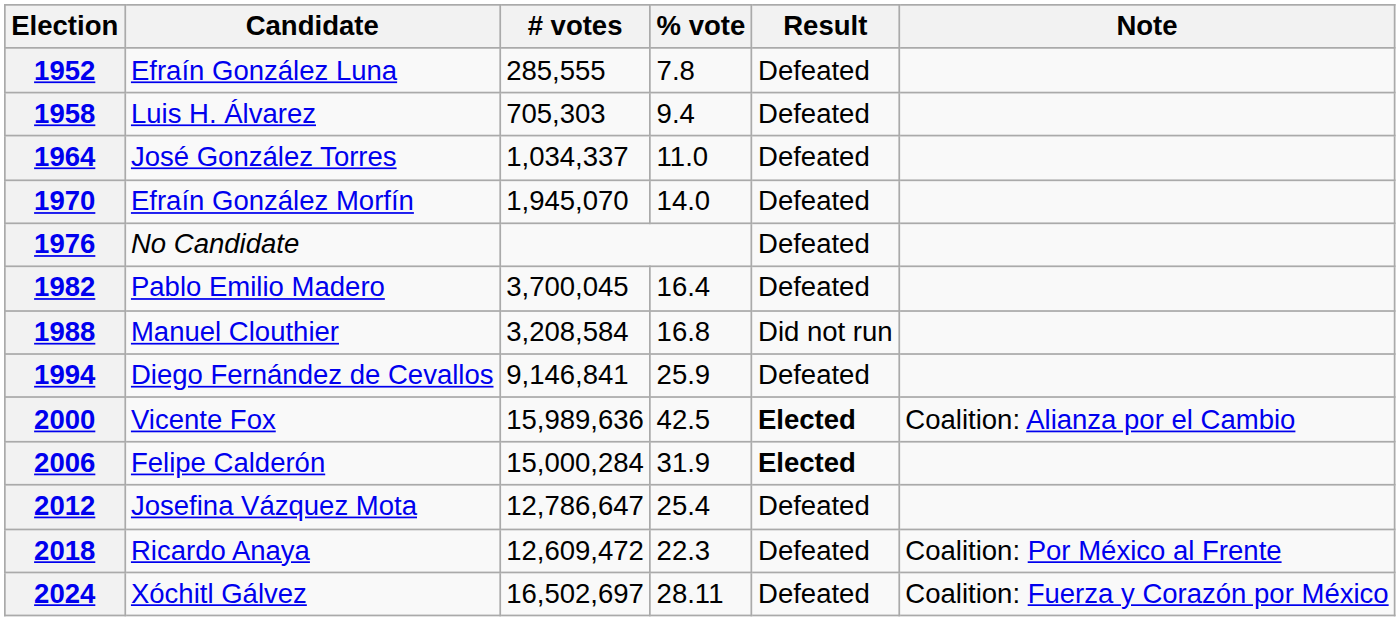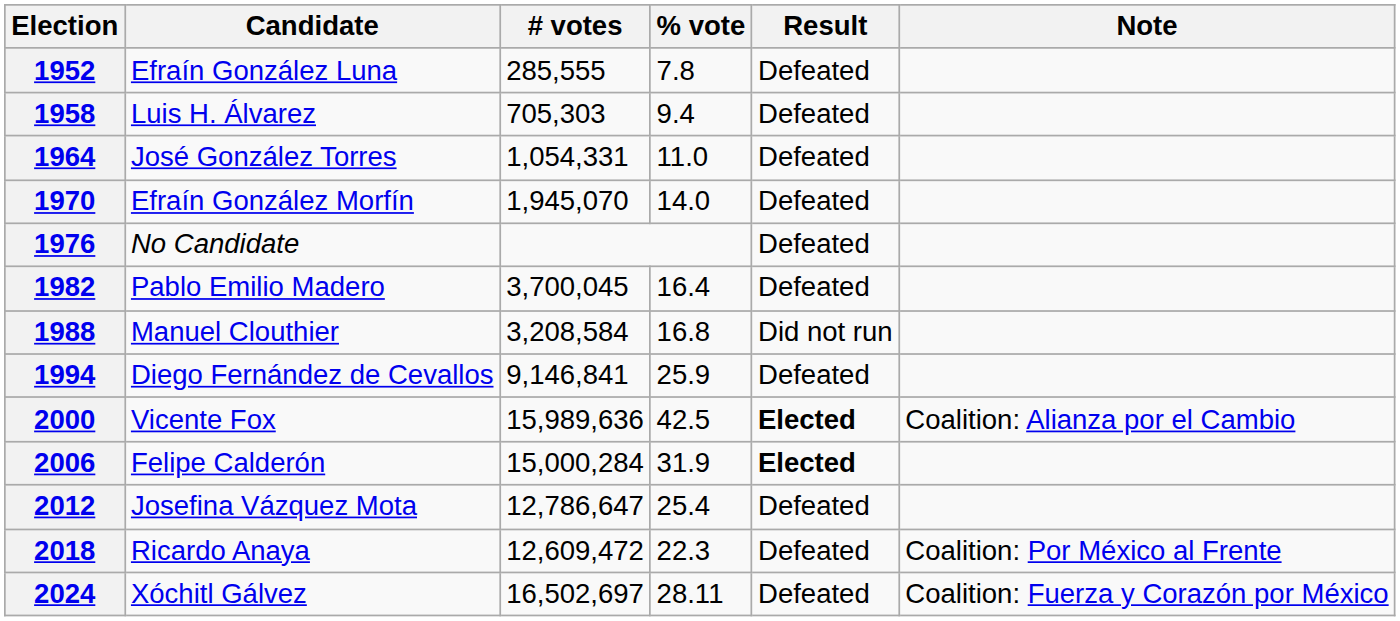1964 | # votes: 1,034,337 -> 1,054,331
